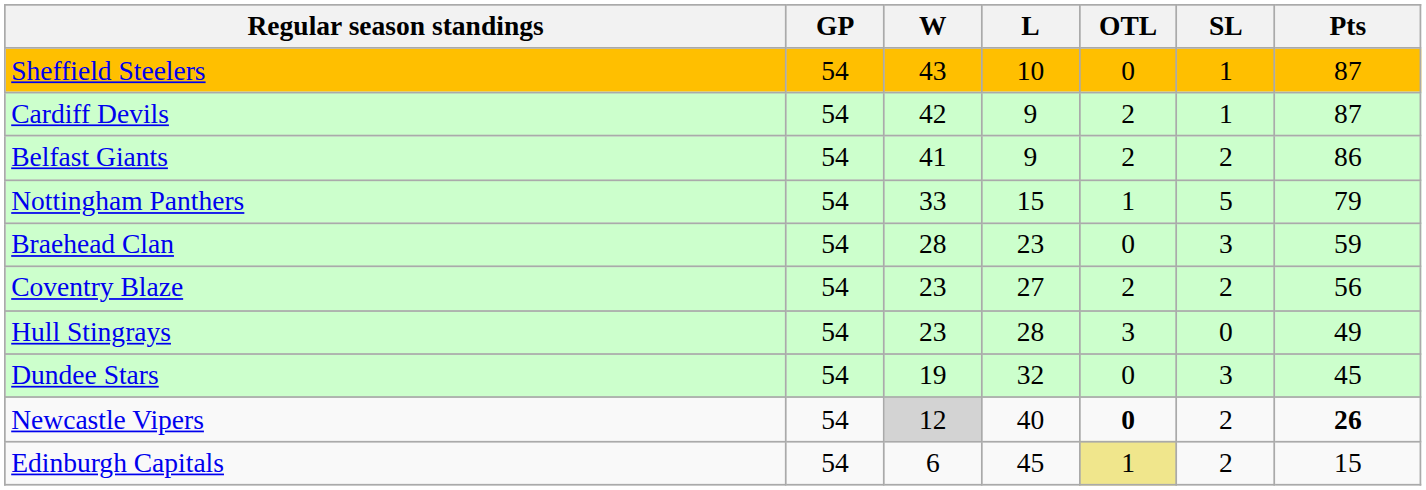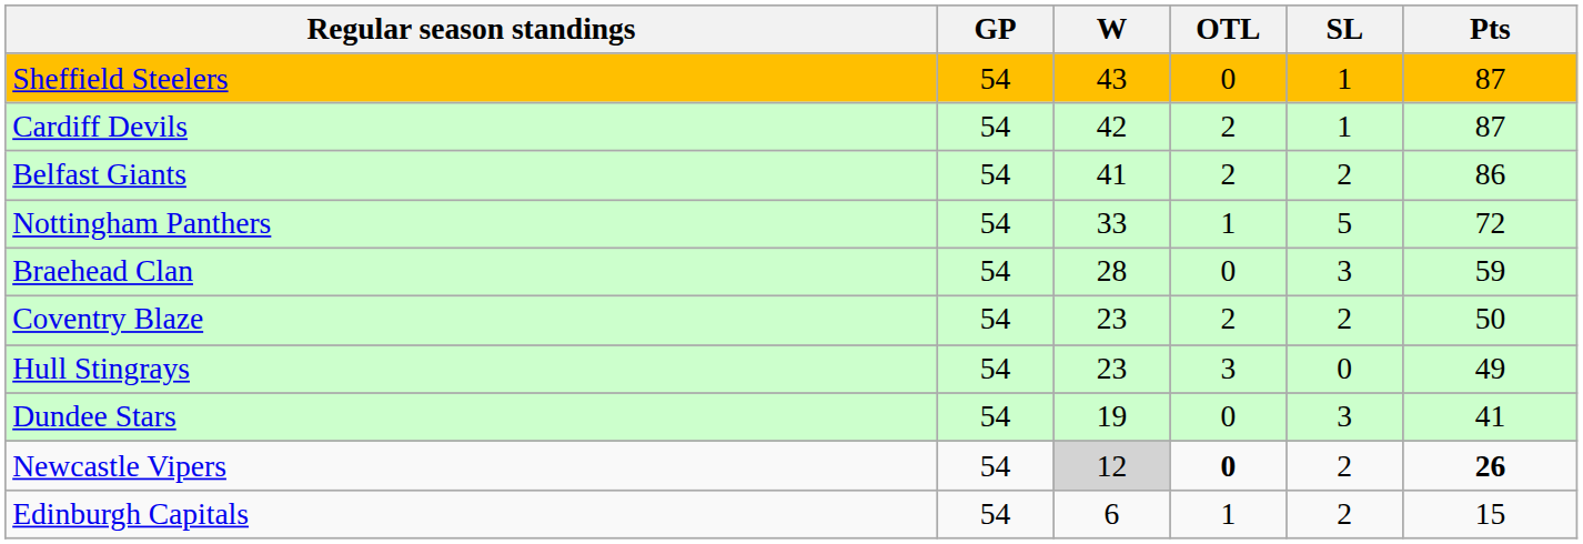- column: L | 10 | 9 | 9 | 15 | 23 | 27 | 28 | 32 | 40 | 45
Nottingham Panthers | Pts: 79 -> 72
Coventry Blaze | Pts: 56 -> 50
Dundee Stars | Pts: 45 -> 41
Edinburgh Capitals | OTL: khaki background -> no background
